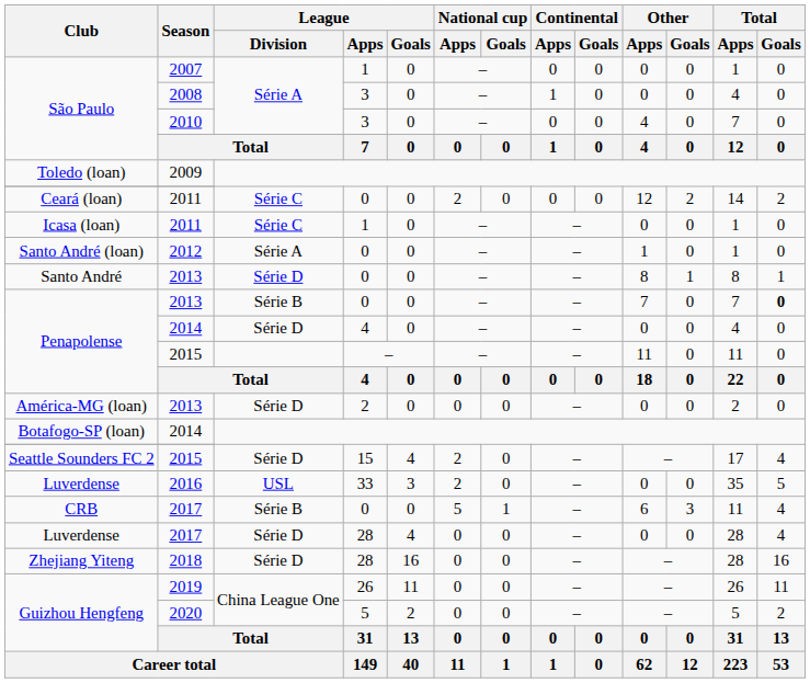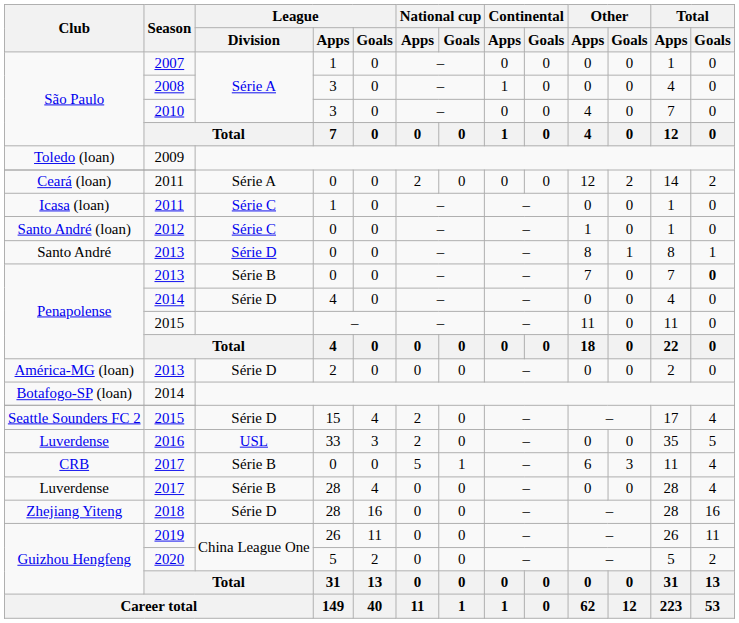Ceará (loan) | League / Division: Série C -> Série A
Santo André (loan) | League / Division: Série A -> Série C
Luverdense / 2017 | League / Division: Série D -> Série B
